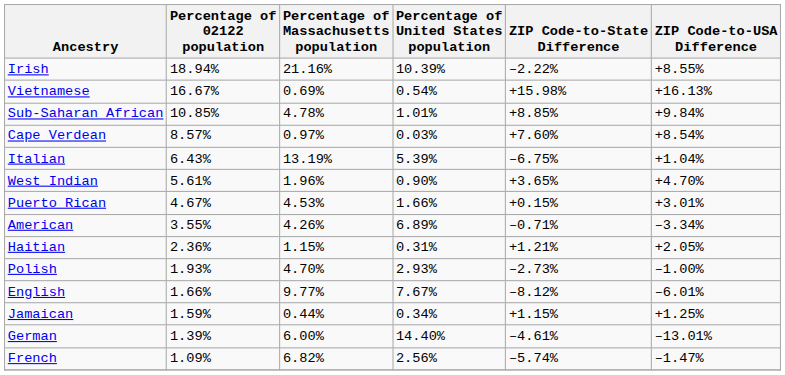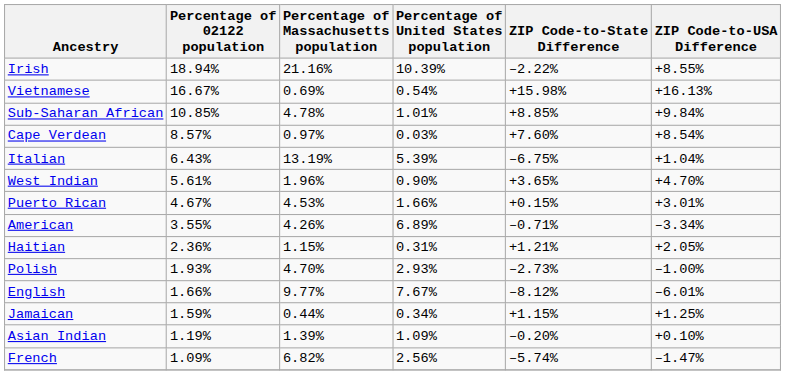- row: German | 1.39% | 6.00% | 14.40% | –4.61% | –13.01%
+ row: Asian Indian | 1.19% | 1.39% | 1.09% | –0.20% | +0.10%
